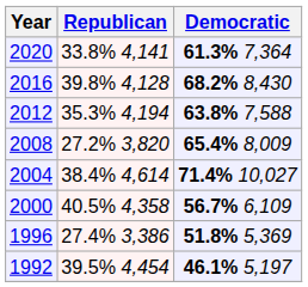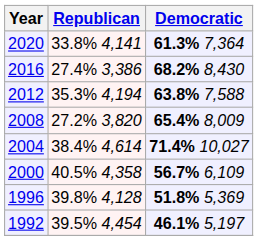2016 | Republican: 39.8% 4,128 -> 27.4% 3,386
1996 | Republican: 27.4% 3,386 -> 39.8% 4,128
